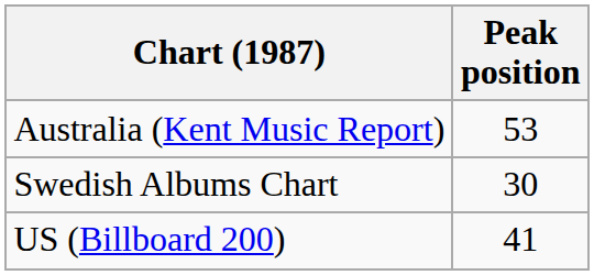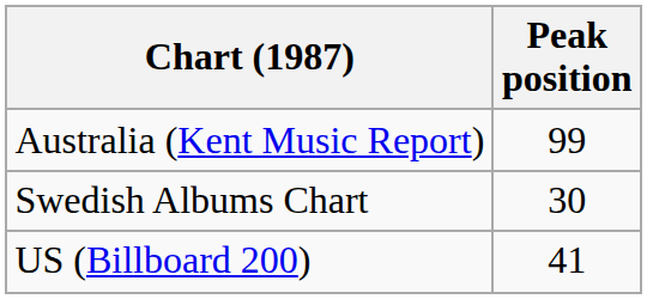Australia (Kent Music Report) | Peak position: 53 -> 99
